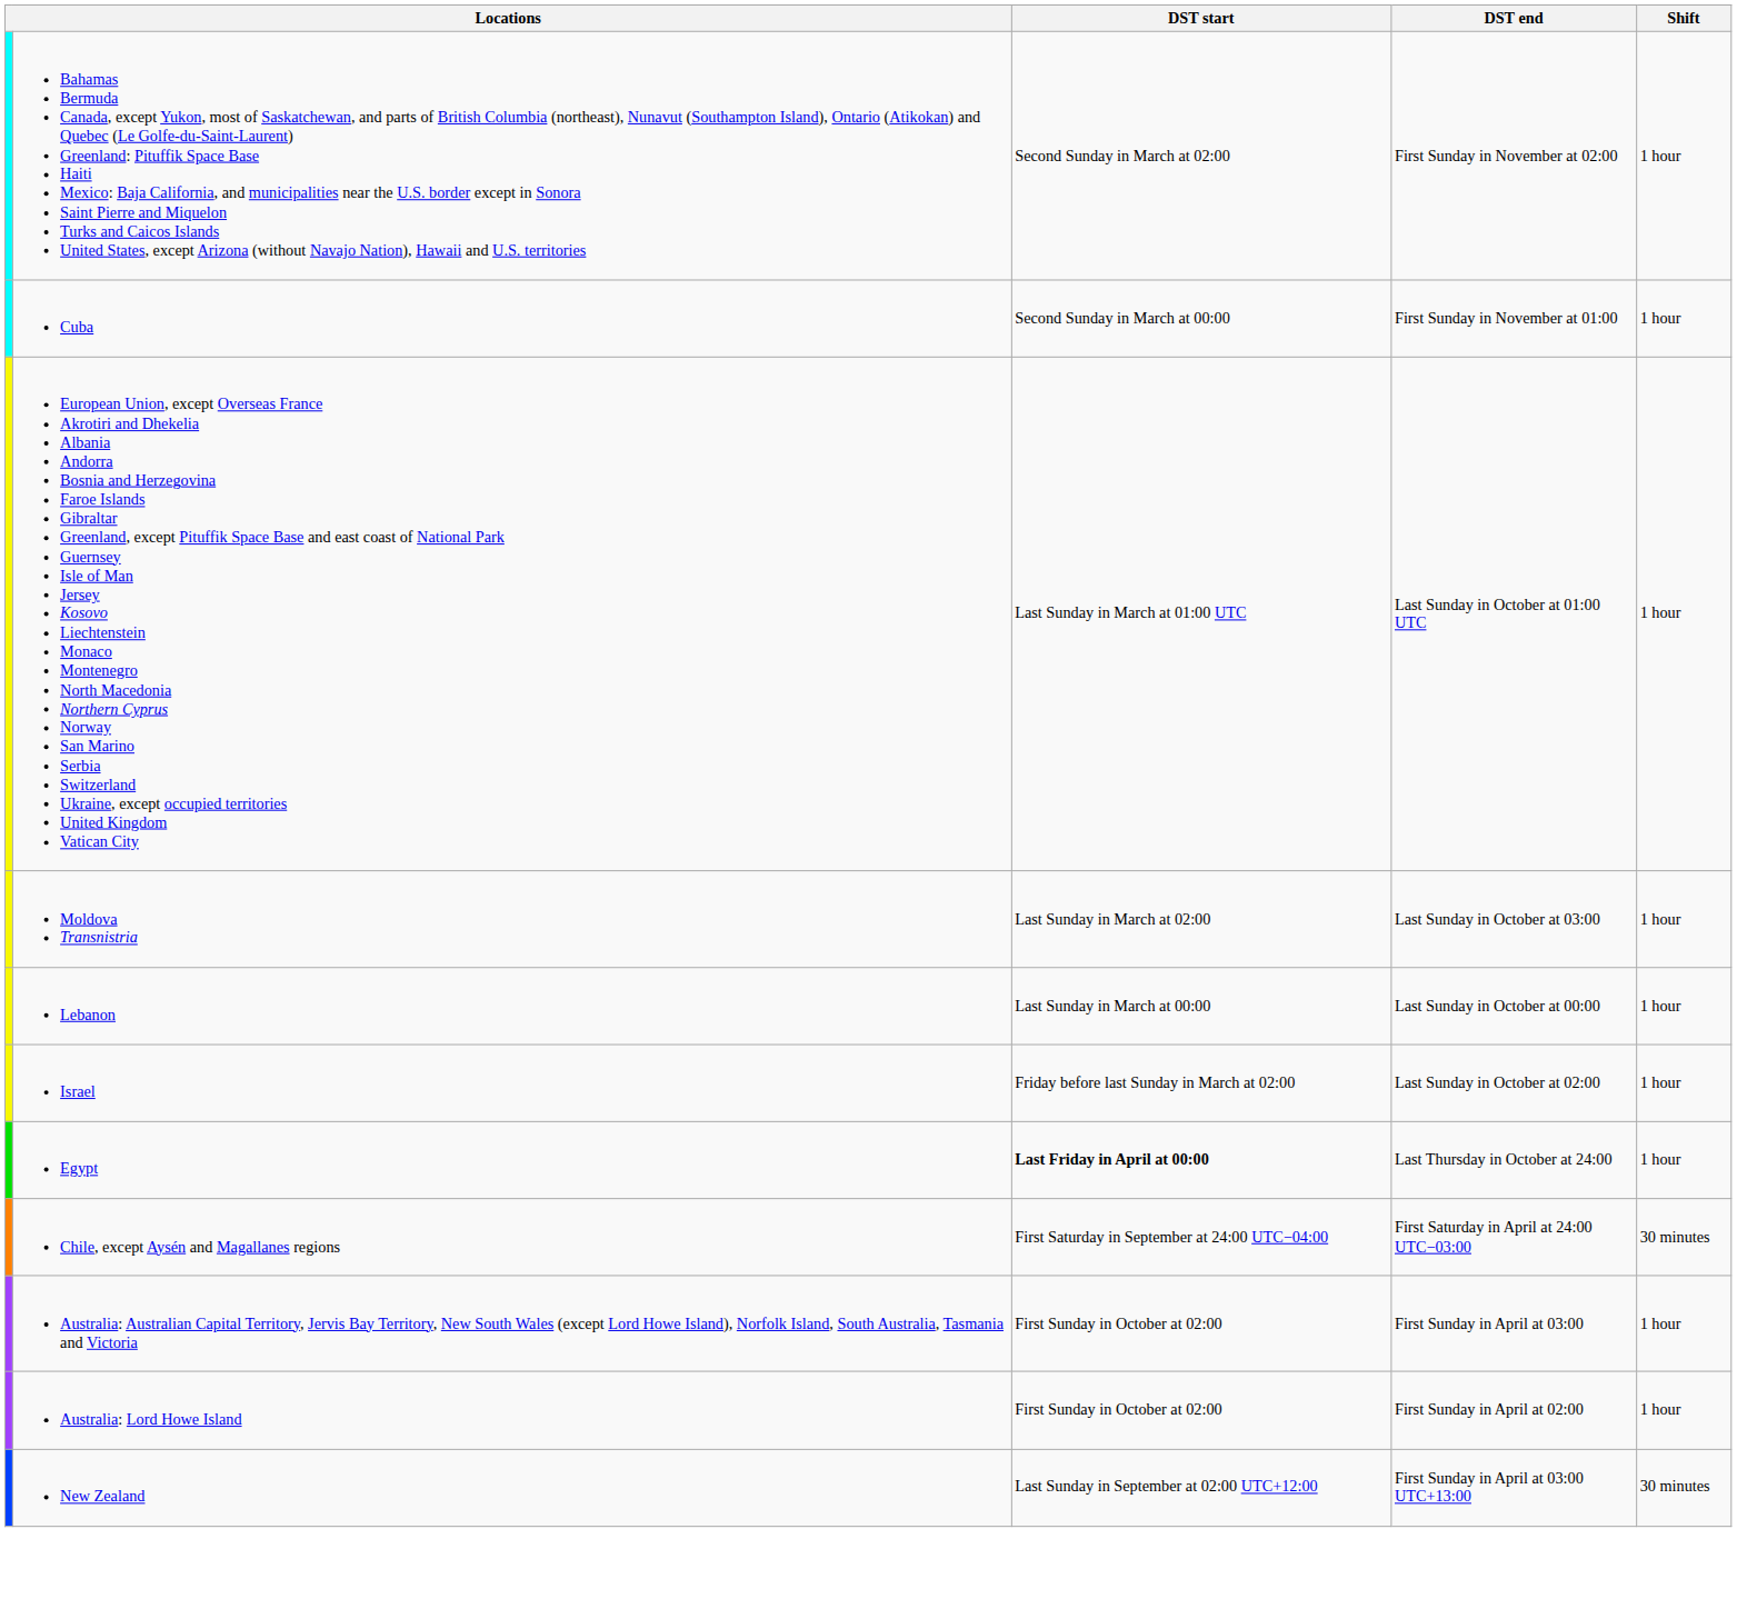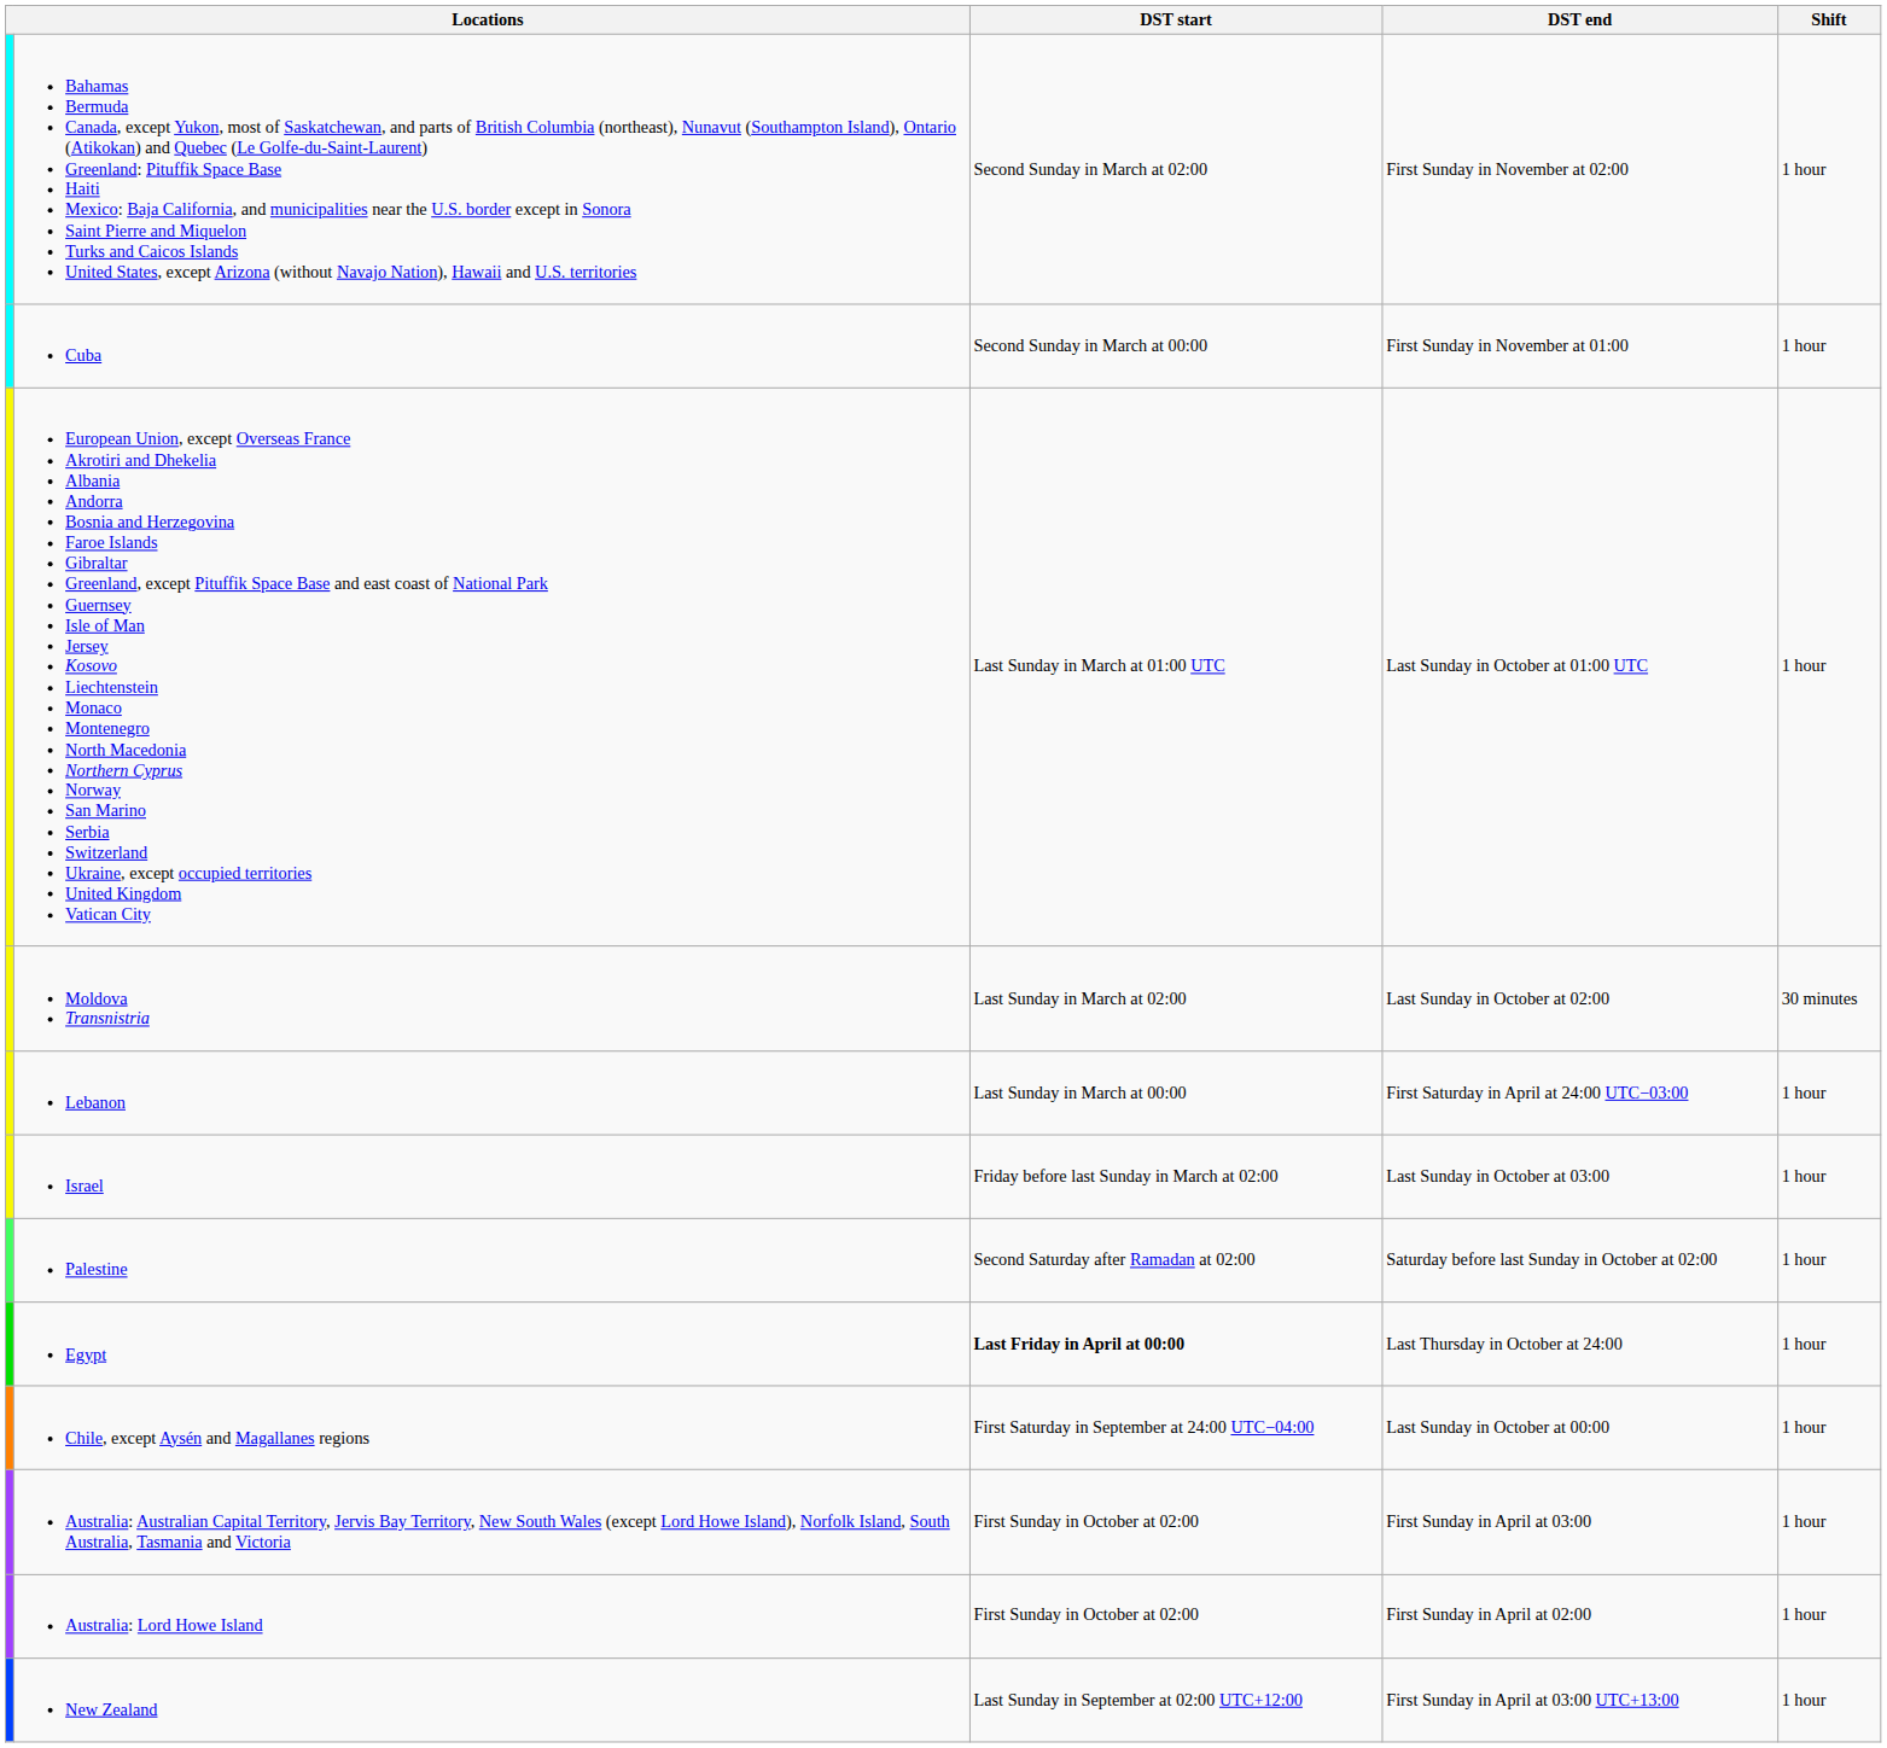Moldova Transnistria | DST end: Last Sunday in October at 03:00 -> Last Sunday in October at 02:00
Moldova Transnistria | Shift: 1 hour -> 30 minutes
Lebanon | DST end: Last Sunday in October at 00:00 -> First Saturday in April at 24:00 UTC−03:00
Israel | DST end: Last Sunday in October at 02:00 -> Last Sunday in October at 03:00
+ row: Palestine | Second Saturday after Ramadan at 02:00 | Saturday before last Sunday in October at 02:00 | 1 hour
Chile, except Aysén and Magallanes regions | DST end: First Saturday in April at 24:00 UTC−03:00 -> Last Sunday in October at 00:00
Chile, except Aysén and Magallanes regions | Shift: 30 minutes -> 1 hour
New Zealand | Shift: 30 minutes -> 1 hour
